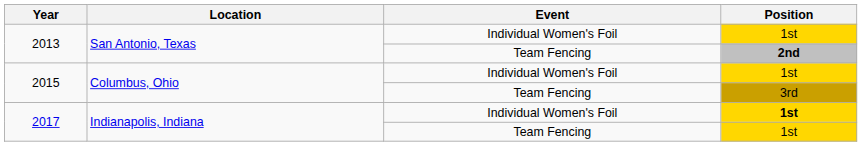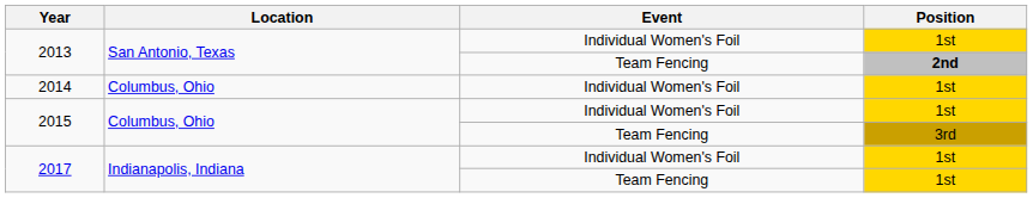+ row: 2014 | Columbus, Ohio | Individual Women's Foil | 1st
2017 / Individual Women's Foil | Position: bold -> normal
